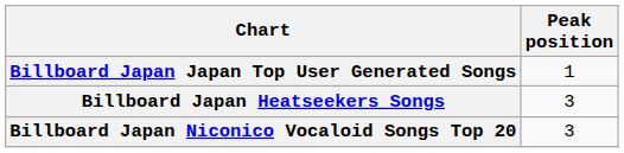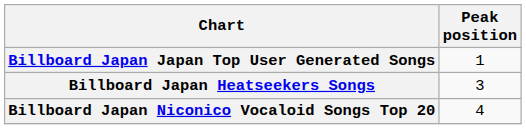Billboard Japan Niconico Vocaloid Songs Top 20 | Peak position: 3 -> 4
